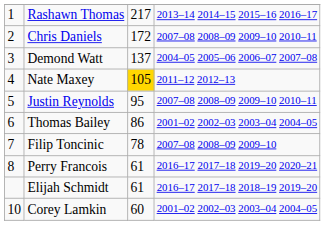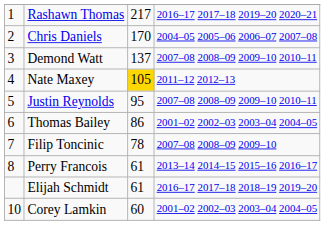Rashawn Thomas | column 4: 2013–14 2014–15 2015–16 2016–17 -> 2016–17 2017–18 2019–20 2020–21
Chris Daniels | column 3: 172 -> 170
Chris Daniels | column 4: 2007–08 2008–09 2009–10 2010–11 -> 2004–05 2005–06 2006–07 2007–08
Demond Watt | column 4: 2004–05 2005–06 2006–07 2007–08 -> 2007–08 2008–09 2009–10 2010–11
Perry Francois | column 4: 2016–17 2017–18 2019–20 2020–21 -> 2013–14 2014–15 2015–16 2016–17
